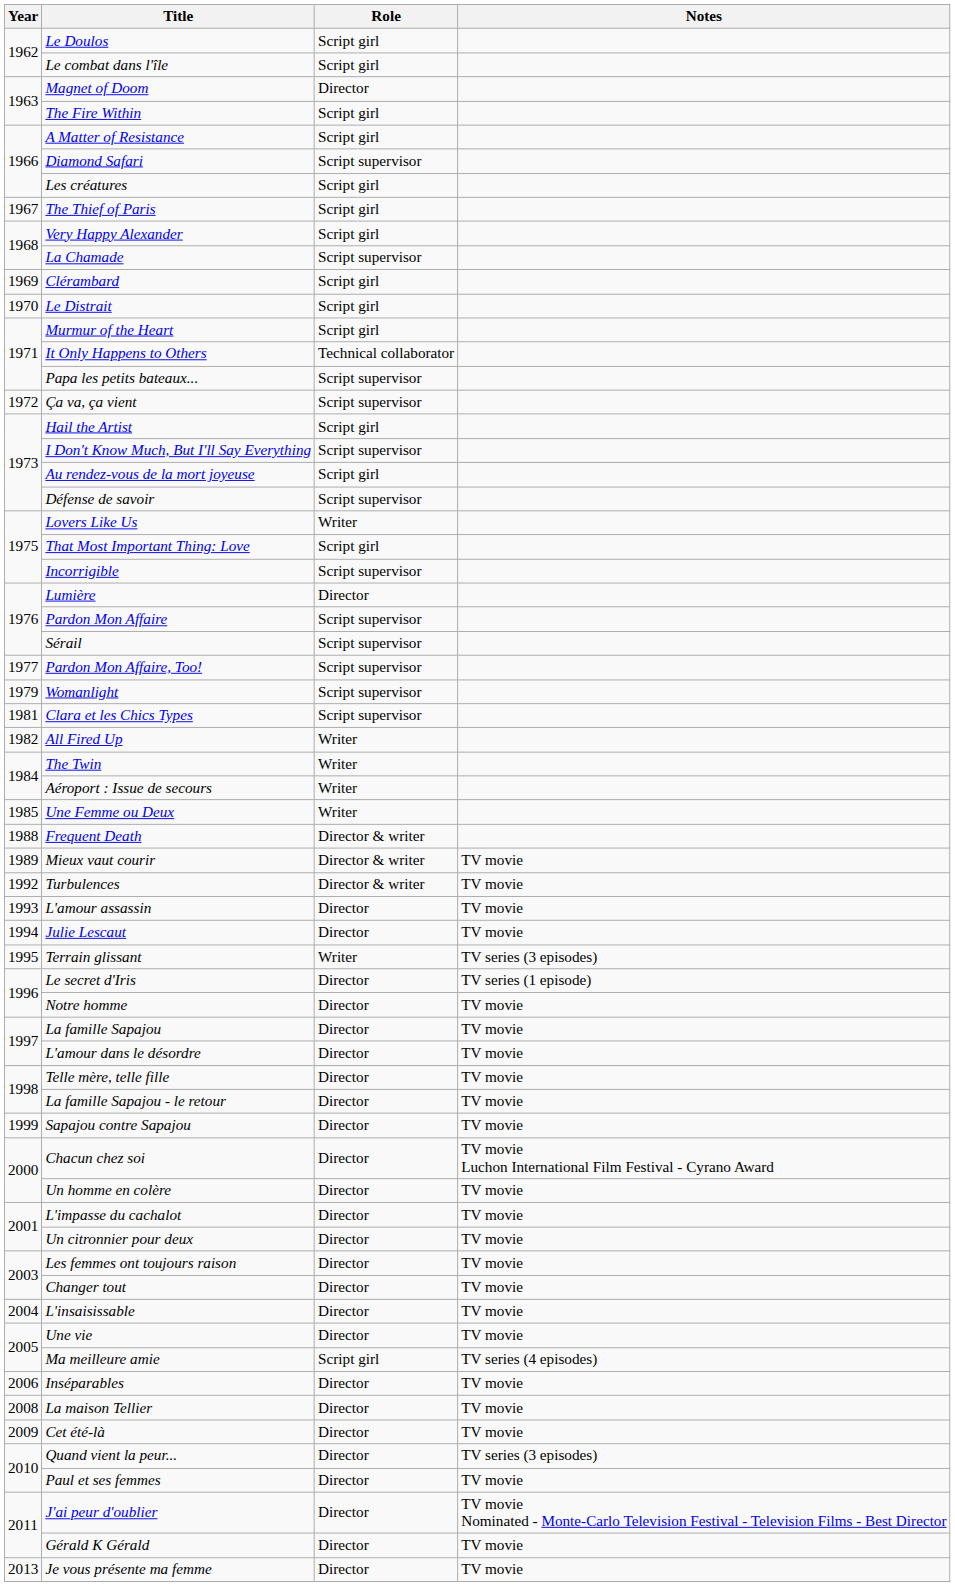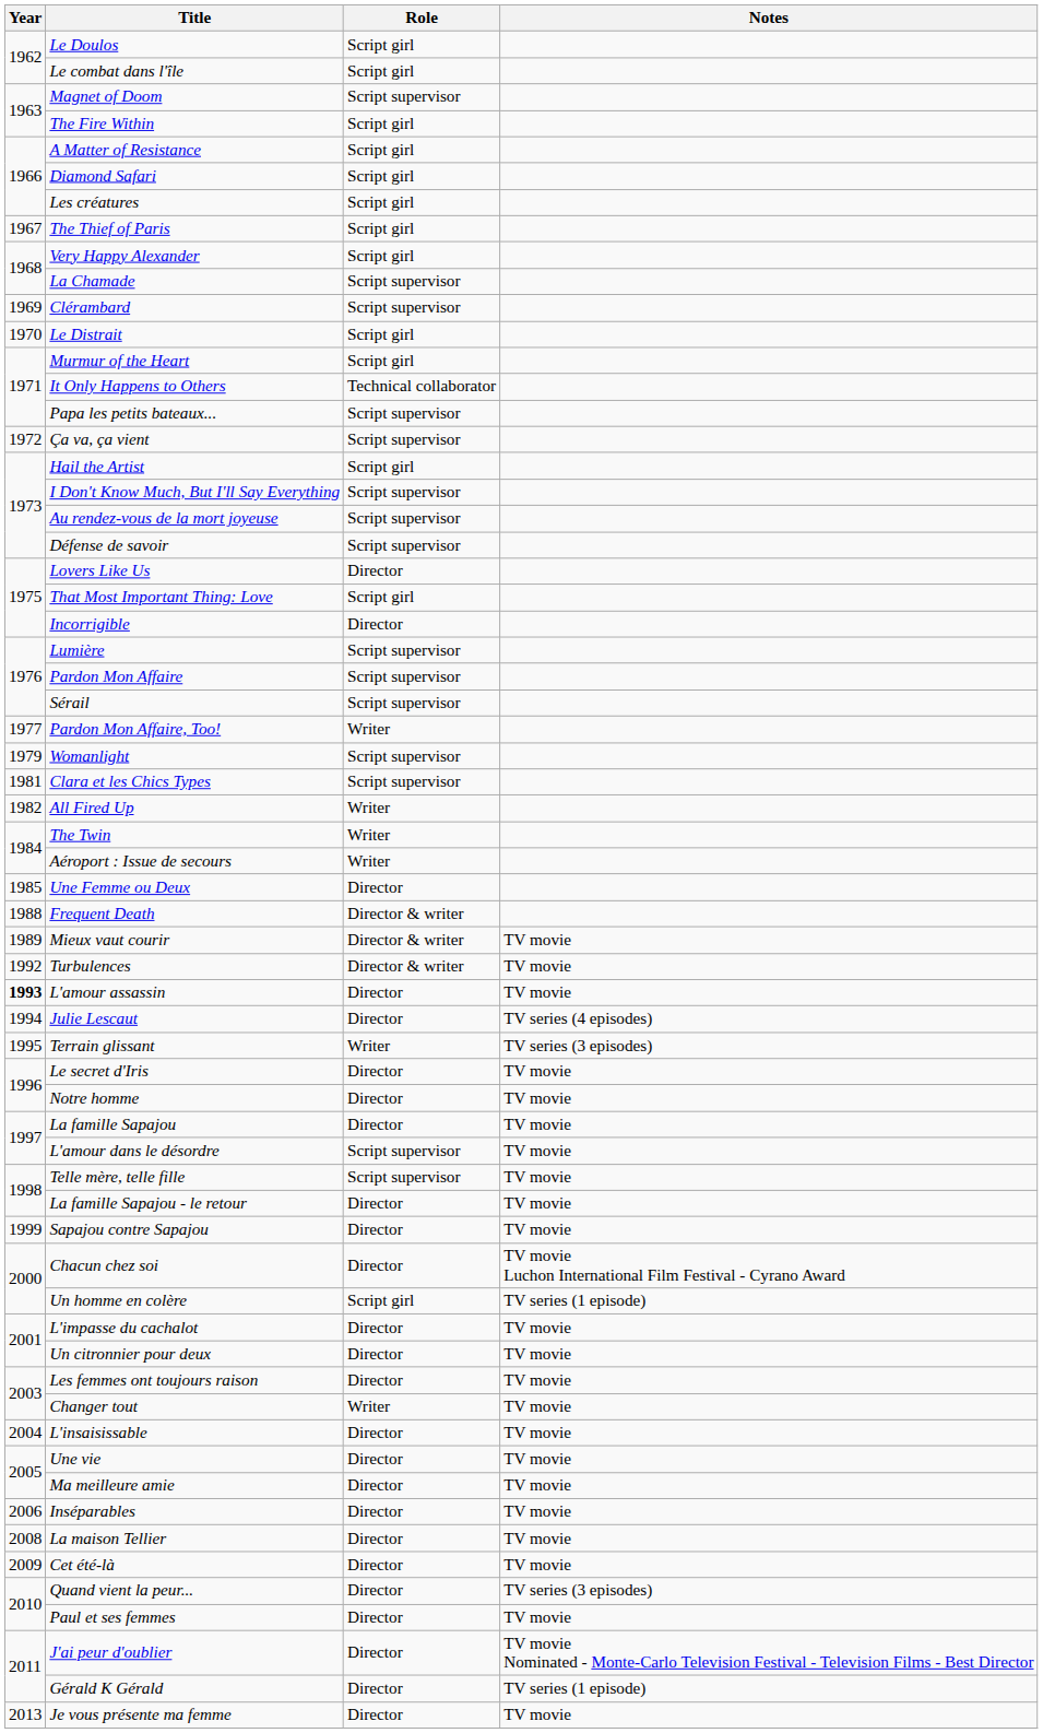Magnet of Doom | Role: Director -> Script supervisor
Diamond Safari | Role: Script supervisor -> Script girl
Clérambard | Role: Script girl -> Script supervisor
Au rendez-vous de la mort joyeuse | Role: Script girl -> Script supervisor
Lovers Like Us | Role: Writer -> Director
Incorrigible | Role: Script supervisor -> Director
Lumière | Role: Director -> Script supervisor
Pardon Mon Affaire, Too! | Role: Script supervisor -> Writer
Une Femme ou Deux | Role: Writer -> Director
L'amour assassin | Year: normal -> bold
Julie Lescaut | Notes: TV movie -> TV series (4 episodes)
Le secret d'Iris | Notes: TV series (1 episode) -> TV movie
L'amour dans le désordre | Role: Director -> Script supervisor
Telle mère, telle fille | Role: Director -> Script supervisor
Un homme en colère | Role: Director -> Script girl
Un homme en colère | Notes: TV movie -> TV series (1 episode)
Changer tout | Role: Director -> Writer
Ma meilleure amie | Role: Script girl -> Director
Ma meilleure amie | Notes: TV series (4 episodes) -> TV movie
Gérald K Gérald | Notes: TV movie -> TV series (1 episode)
